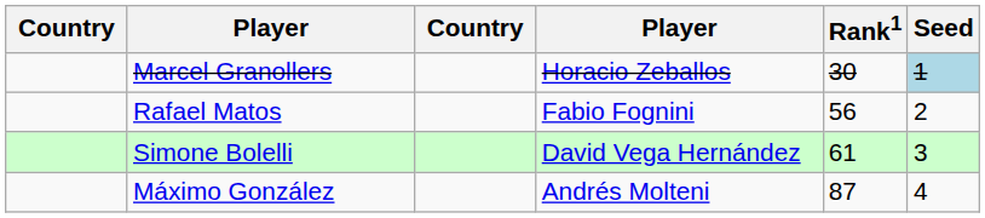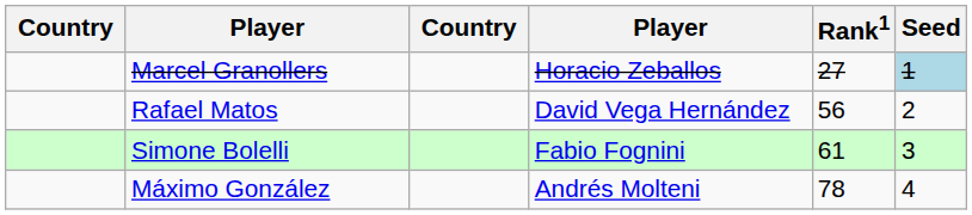Marcel Granollers | Rank1: 30 -> 27
Rafael Matos | column 4: Fabio Fognini -> David Vega Hernández
Simone Bolelli | column 4: David Vega Hernández -> Fabio Fognini
Máximo González | Rank1: 87 -> 78
